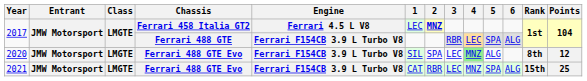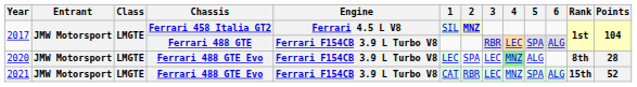2017 / Ferrari 458 Italia GT2 | 1: LEC -> SIL
2020 | 1: SIL -> LEC
2020 | Points: 12 -> 28
2021 | Points: 25 -> 52
